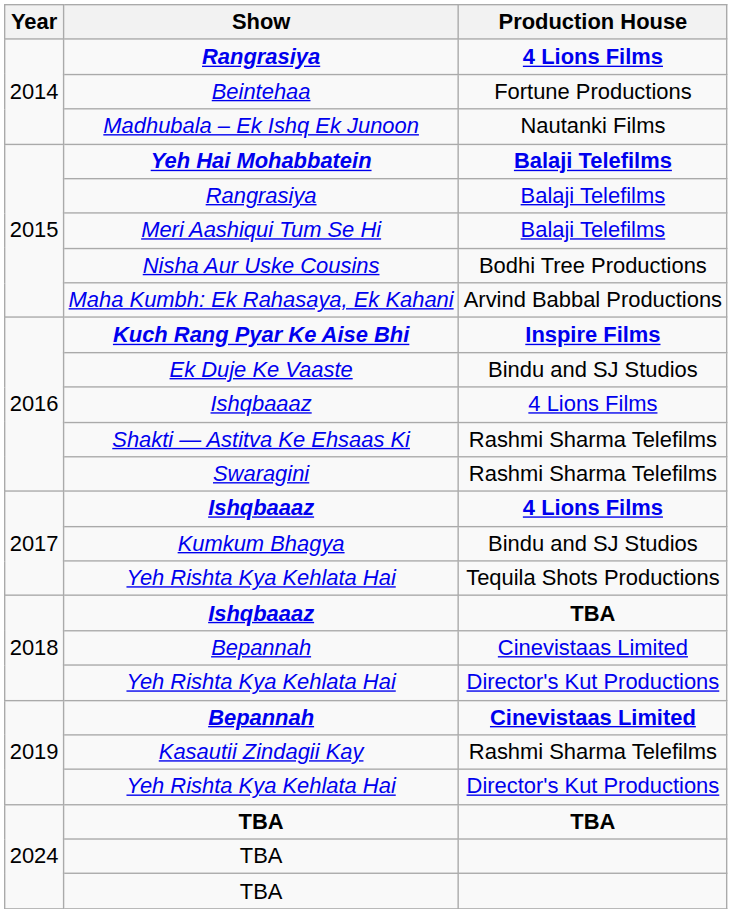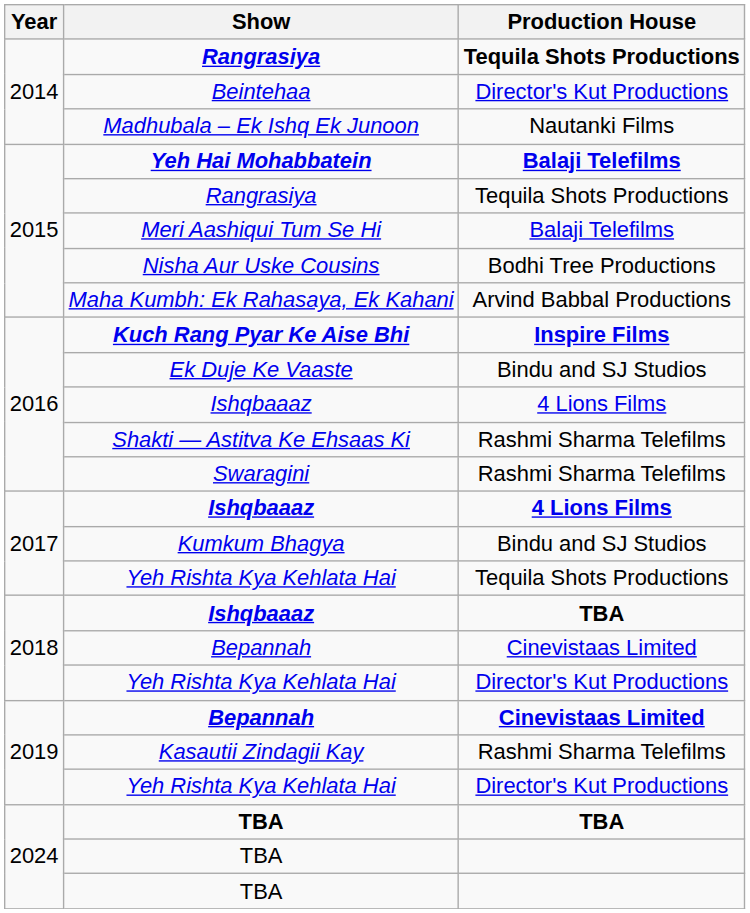2014 / Rangrasiya | Production House: 4 Lions Films -> Tequila Shots Productions
Beintehaa | Production House: Fortune Productions -> Director's Kut Productions
2015 / Rangrasiya | Production House: Balaji Telefilms -> Tequila Shots Productions
